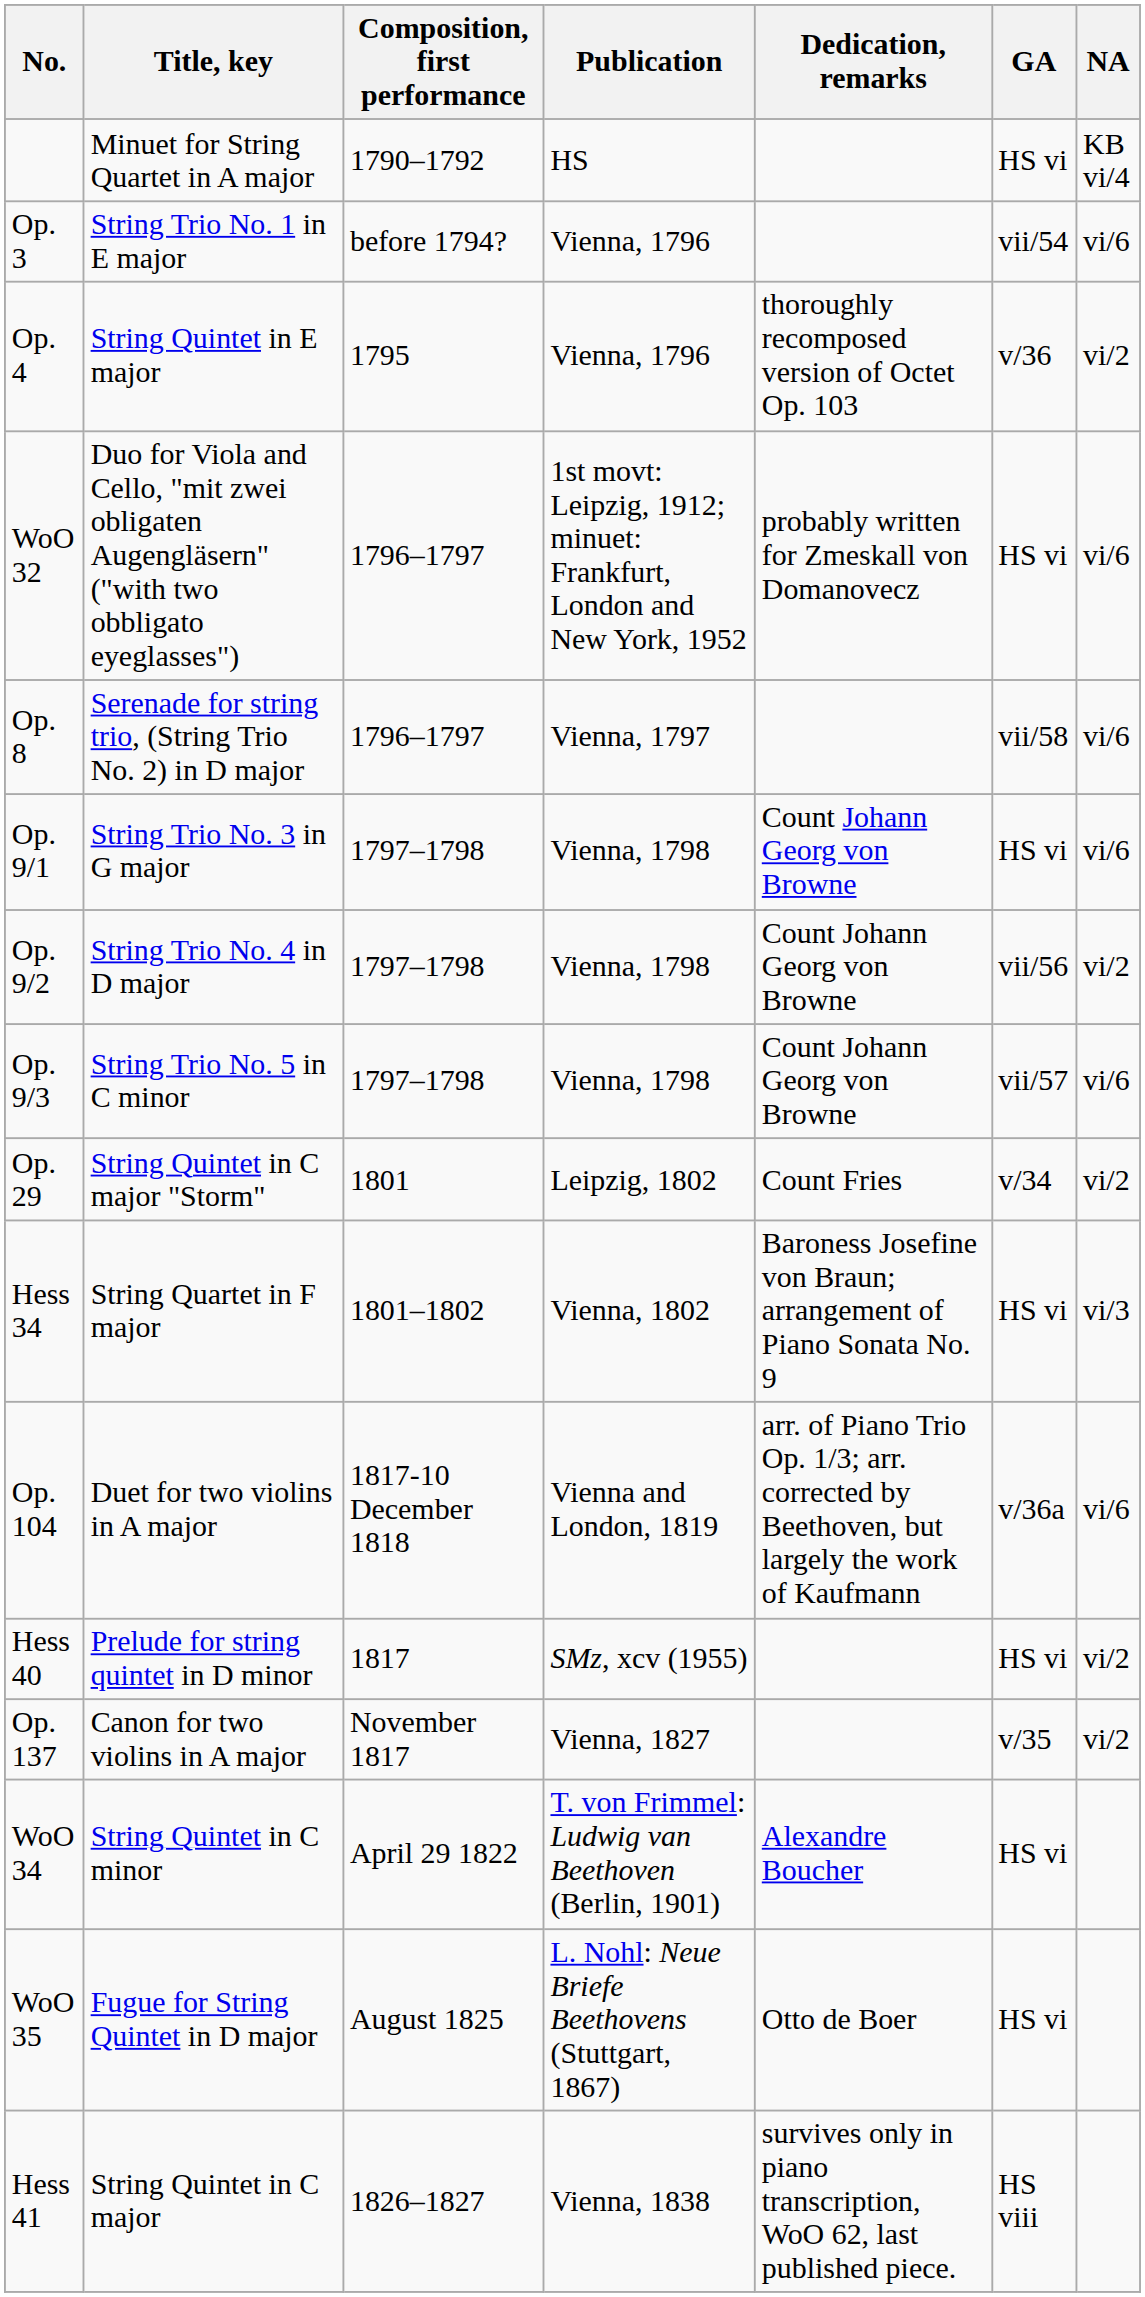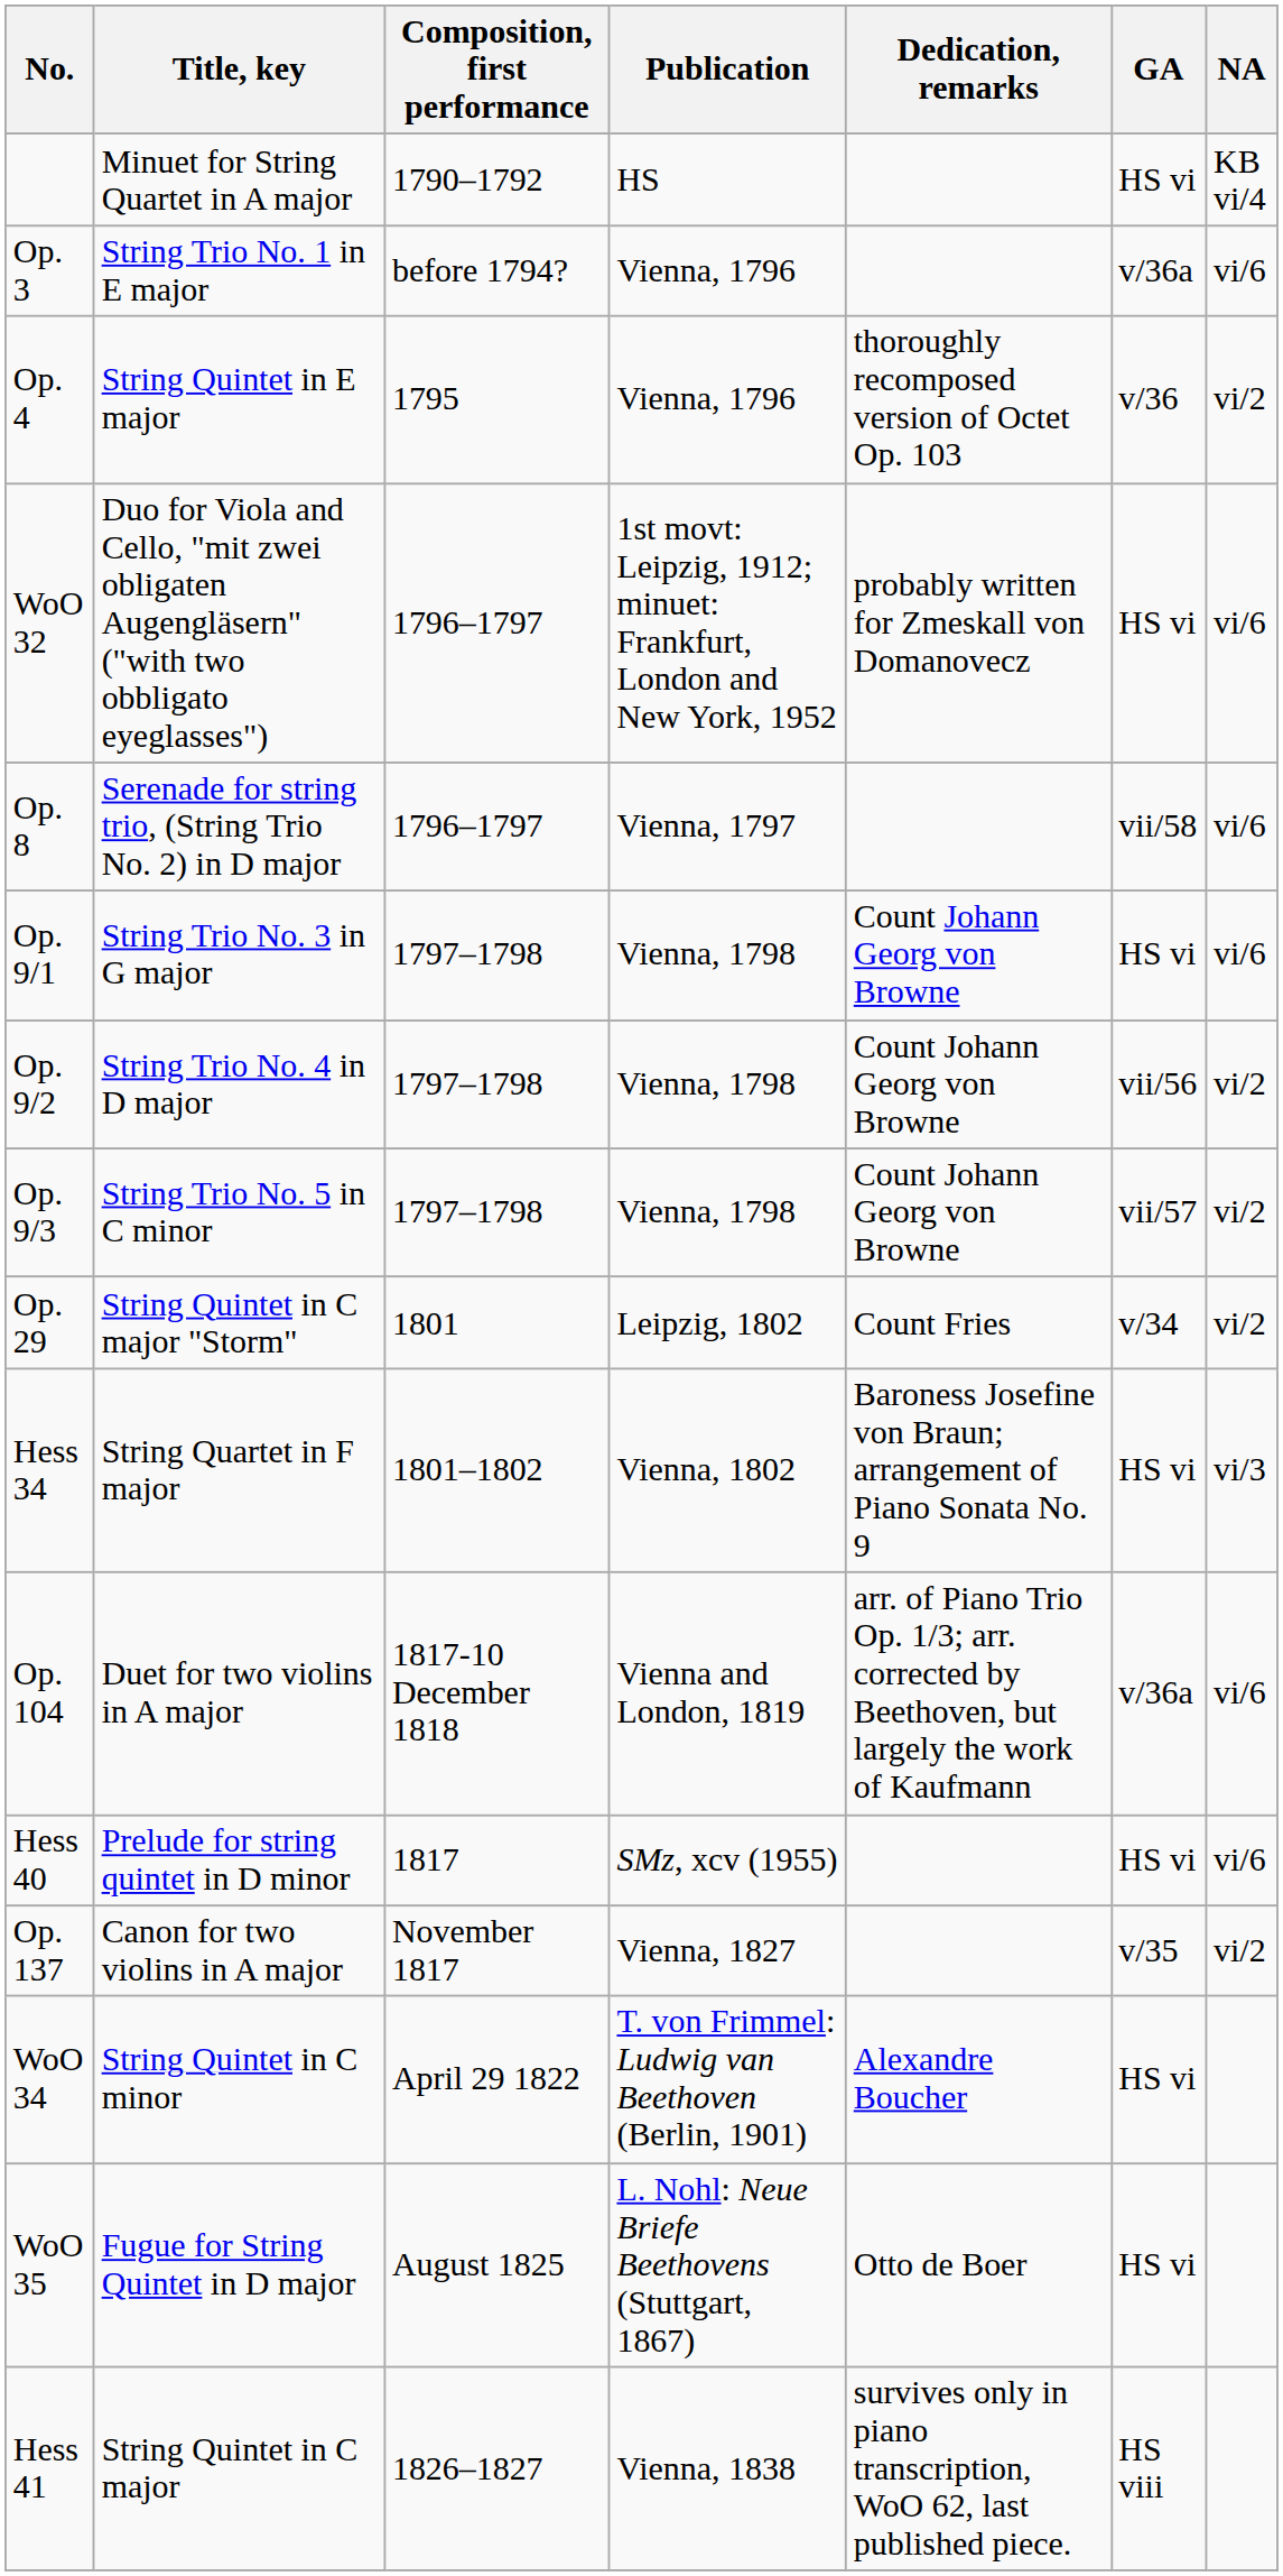Op. 3 | GA: vii/54 -> v/36a
Op. 9/3 | NA: vi/6 -> vi/2
Hess 40 | NA: vi/2 -> vi/6
